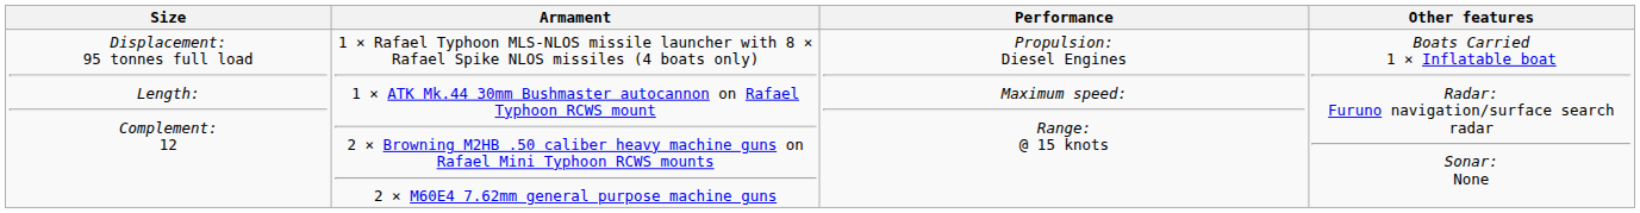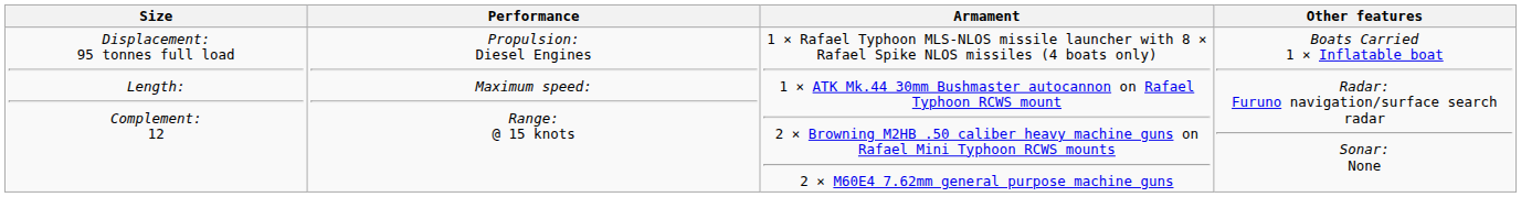columns swapped: Performance <-> Armament
